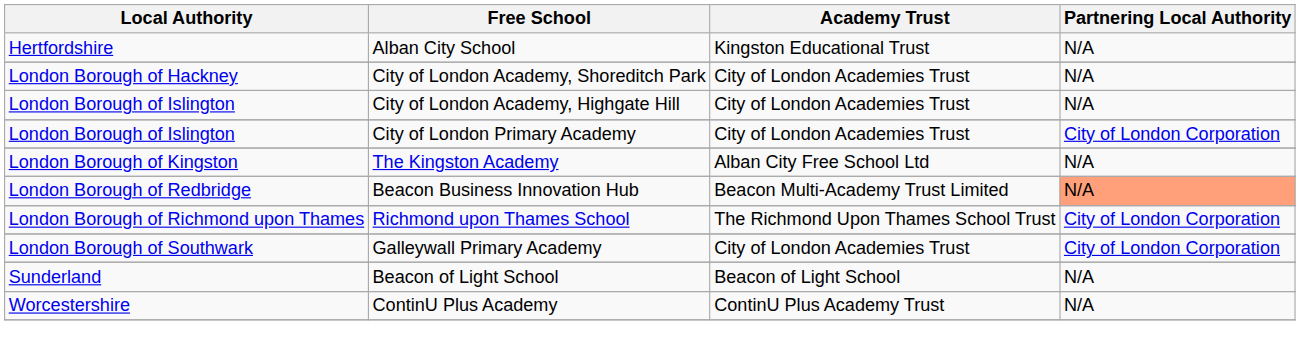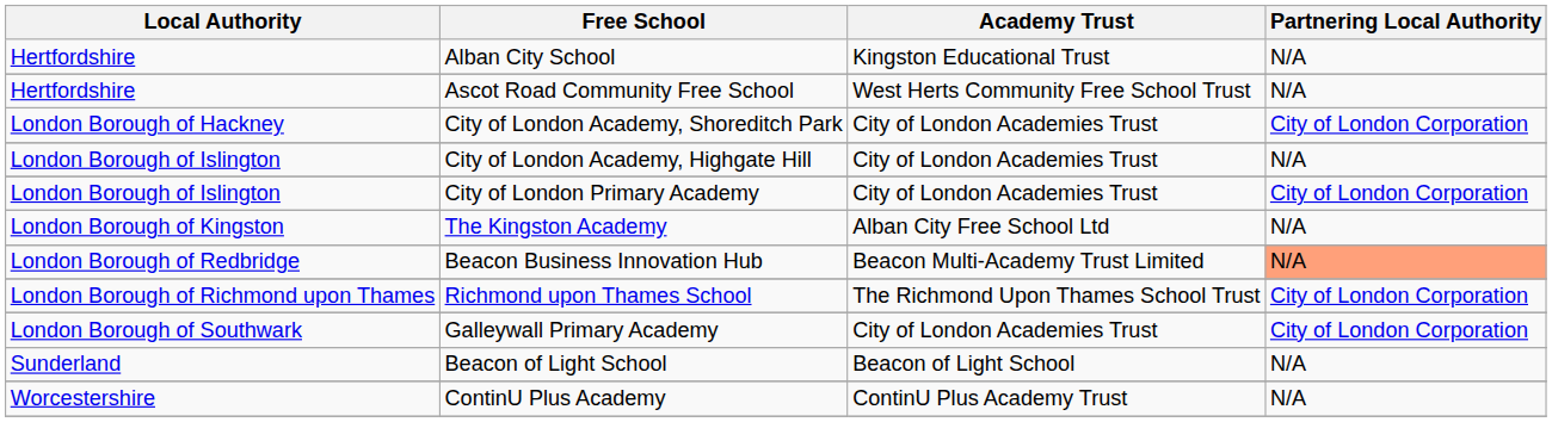+ row: Hertfordshire | Ascot Road Community Free School | West Herts Community Free School Trust | N/A
City of London Academy, Shoreditch Park | Partnering Local Authority: N/A -> City of London Corporation
